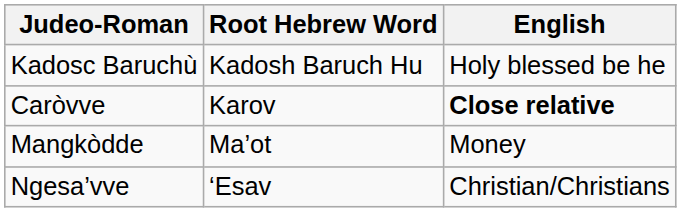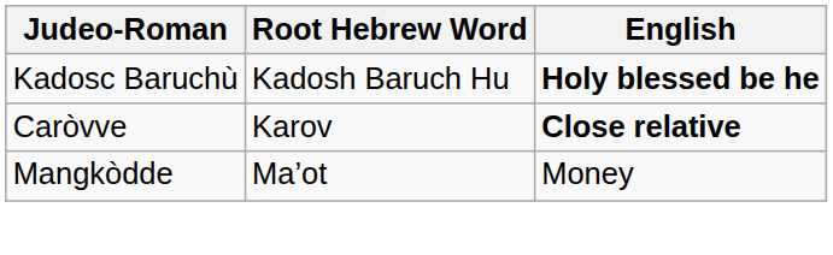Kadosc Baruchù | English: normal -> bold
- row: Ngesa’vve | ‘Esav | Christian/Christians
